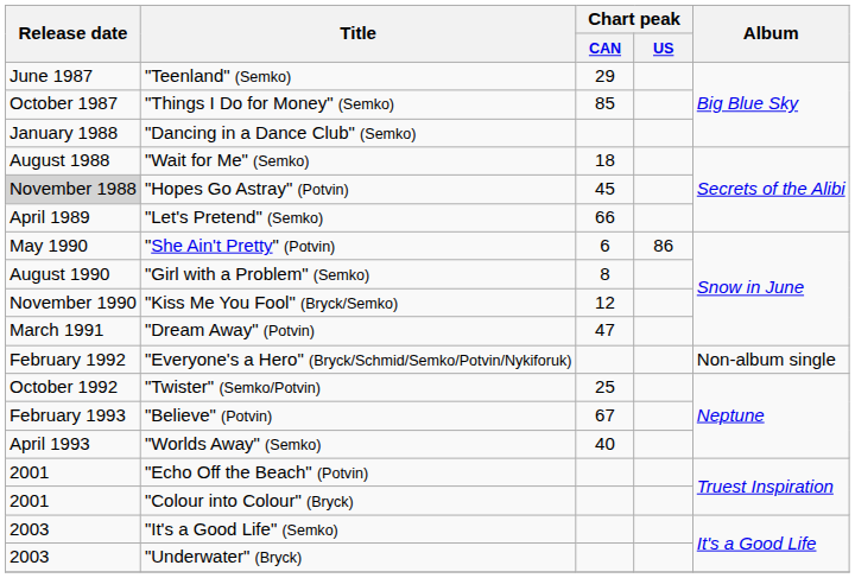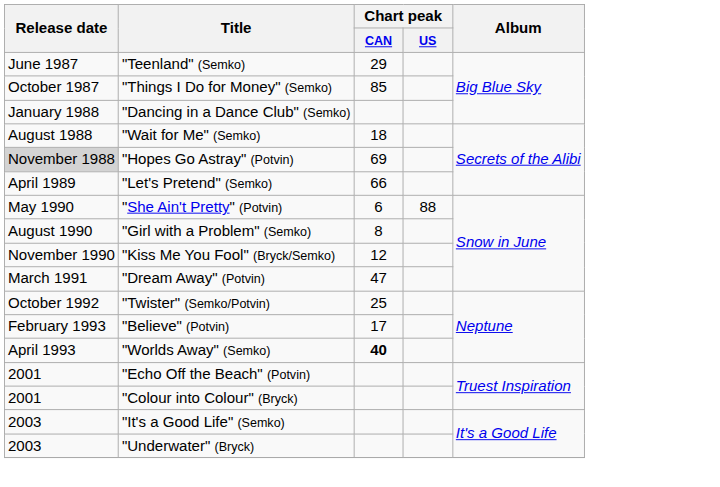"Hopes Go Astray" (Potvin) | Chart peak / CAN: 45 -> 69
"She Ain't Pretty" (Potvin) | Chart peak / US: 86 -> 88
- row: February 1992 | "Everyone's a Hero" (Bryck/Schmid/Semko/Potvin/Nykiforuk) | Non-album single
"Believe" (Potvin) | Chart peak / CAN: 67 -> 17
"Worlds Away" (Semko) | Chart peak / CAN: normal -> bold
